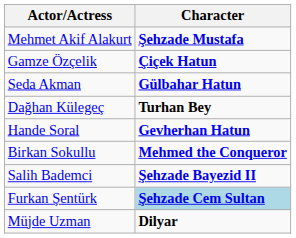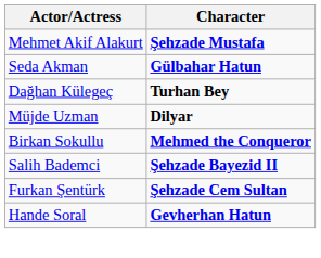- row: Gamze Özçelik | Çiçek Hatun
rows swapped: Hande Soral <-> Müjde Uzman
Furkan Şentürk | Character: lightblue background -> no background
